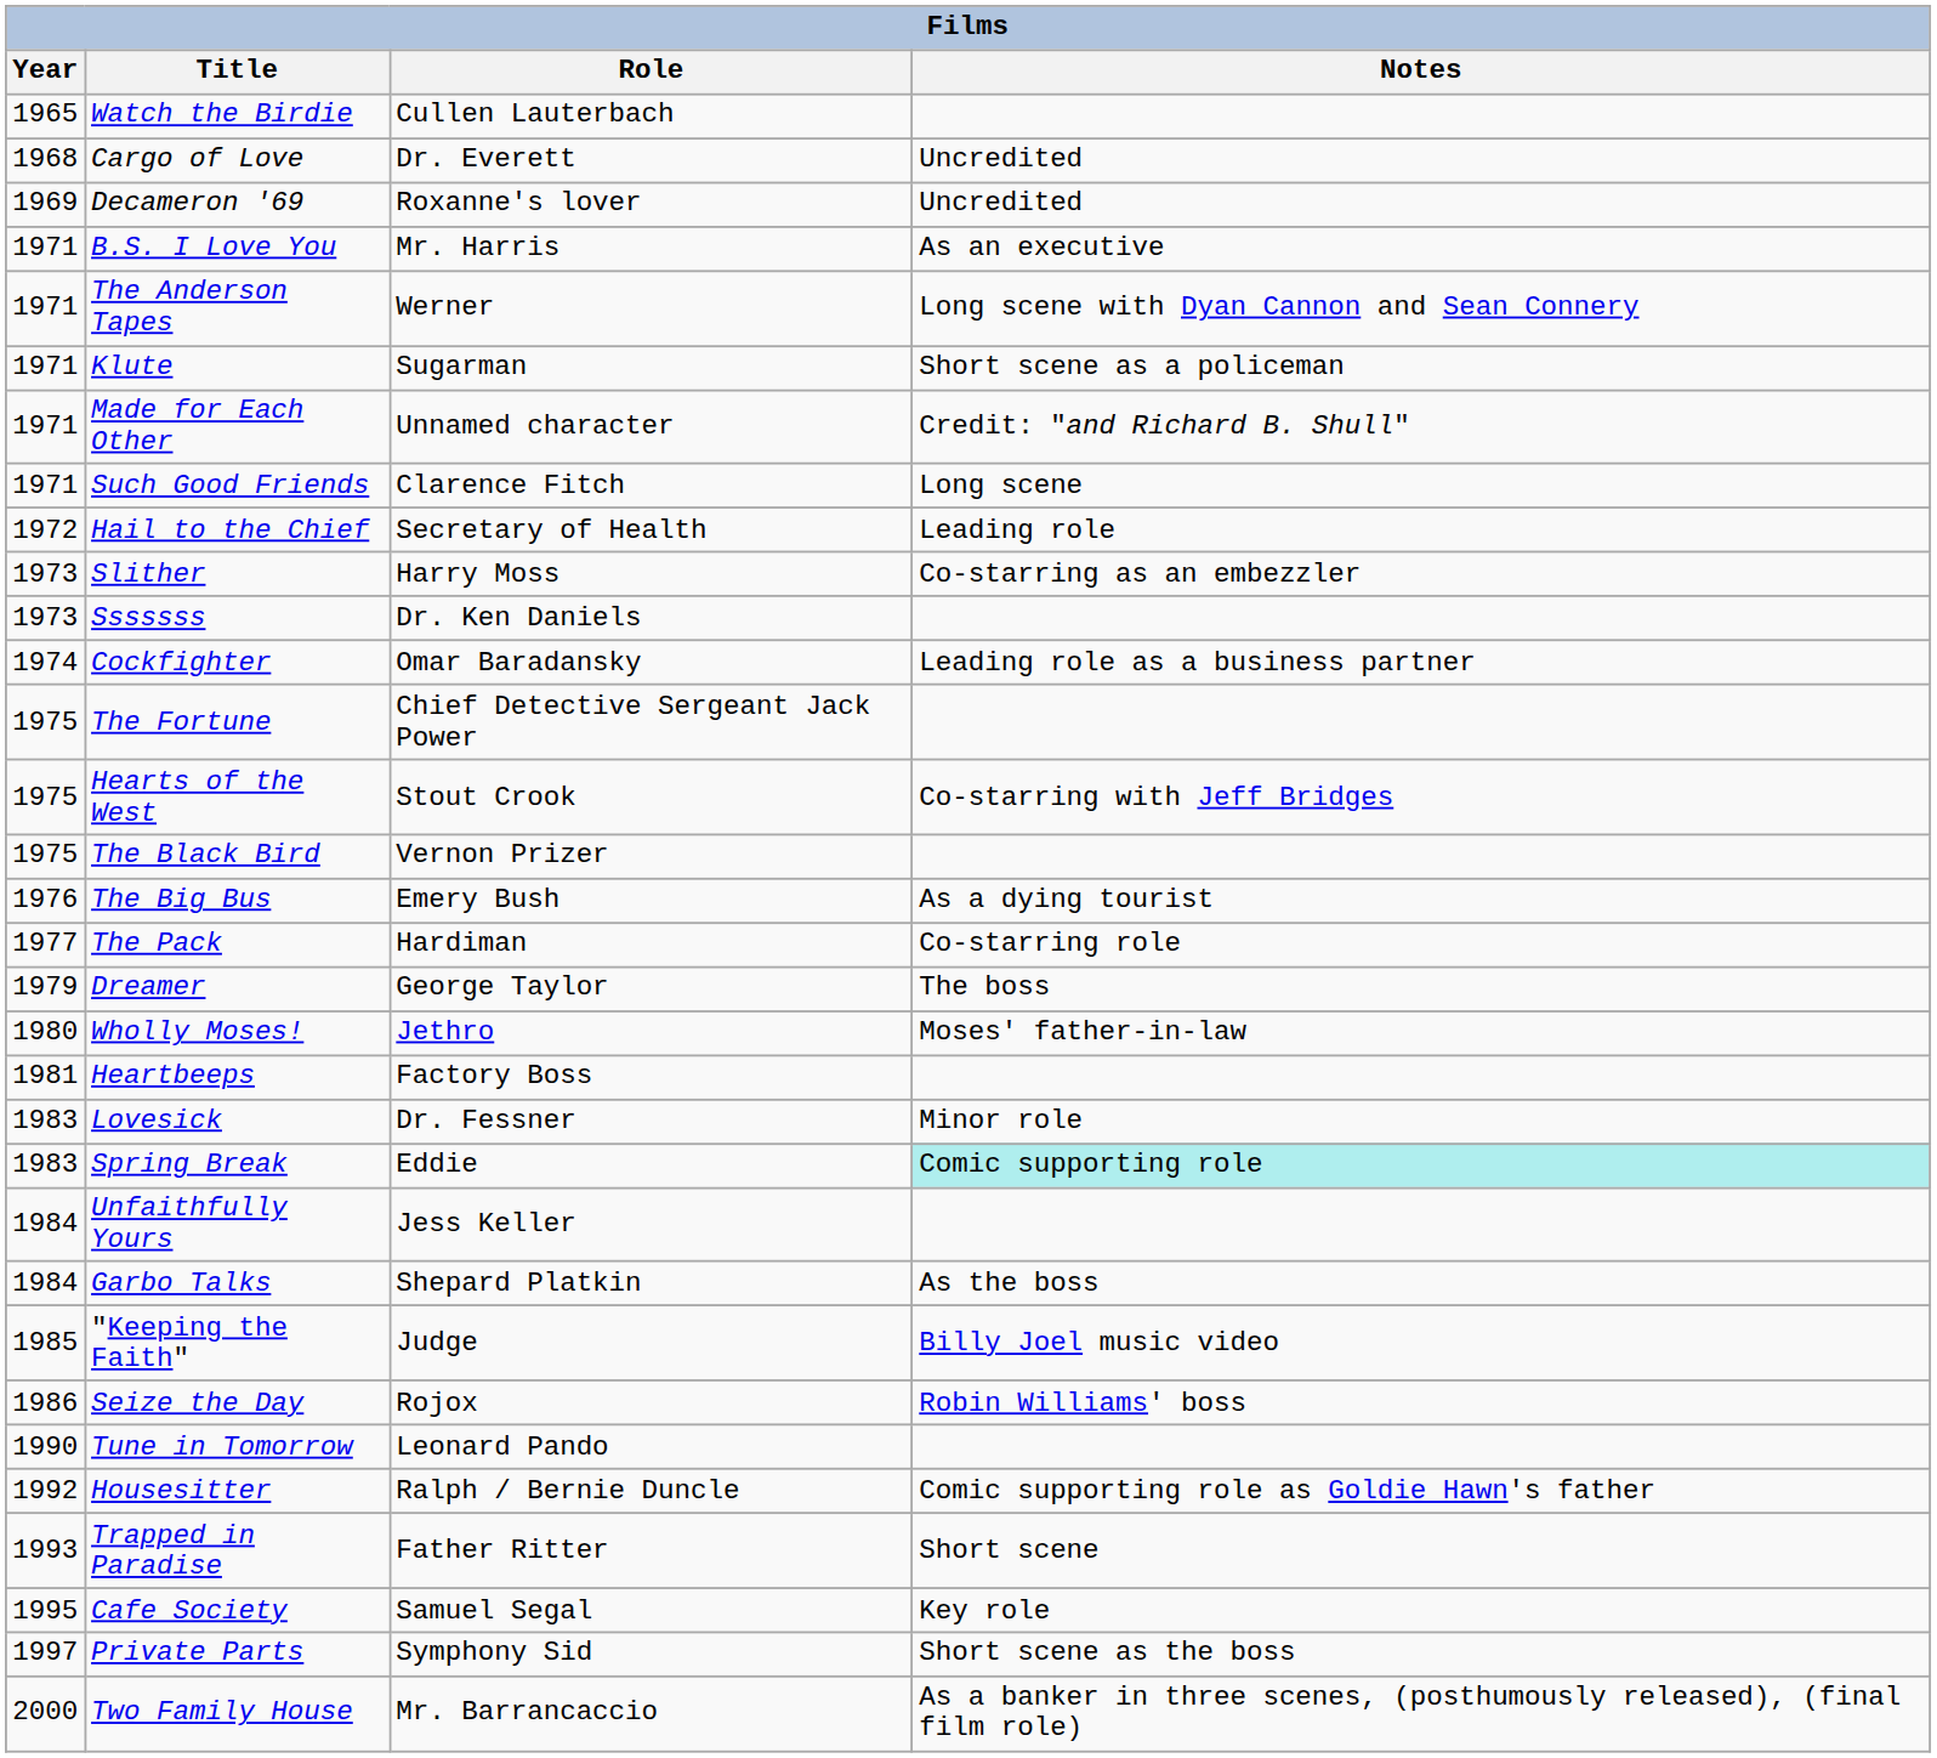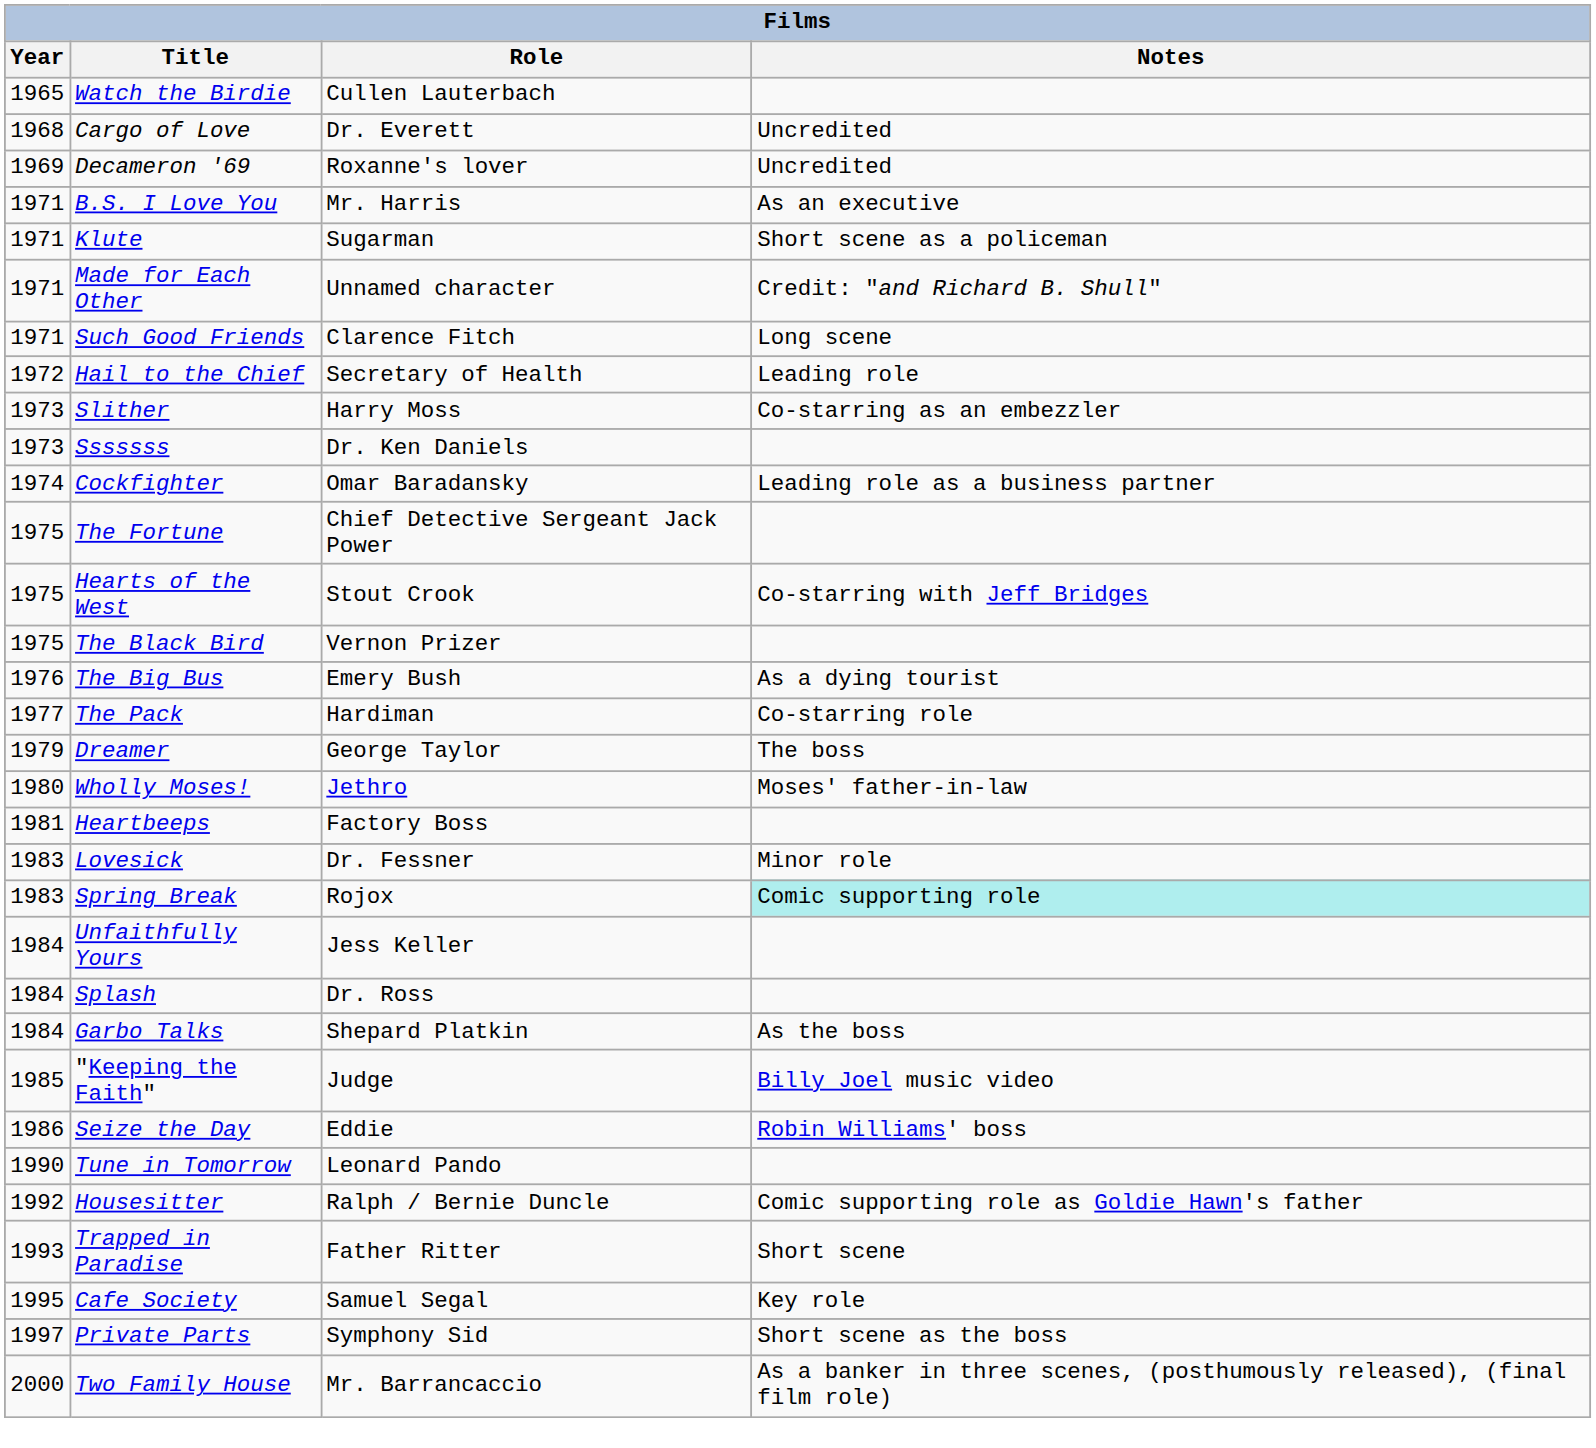- row: 1971 | The Anderson Tapes | Werner | Long scene with Dyan Cannon and Sean Connery
Spring Break | Role: Eddie -> Rojox
+ row: 1984 | Splash | Dr. Ross
Seize the Day | Role: Rojox -> Eddie
